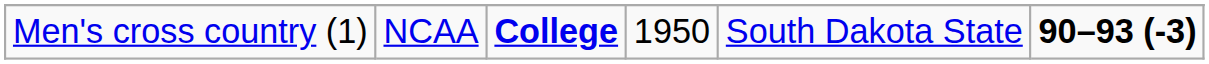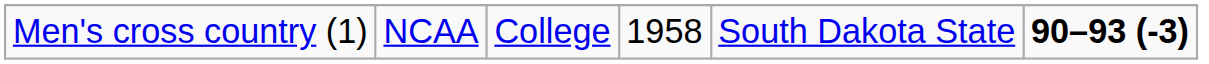Men's cross country (1) | column 3: bold -> normal
Men's cross country (1) | column 4: 1950 -> 1958
